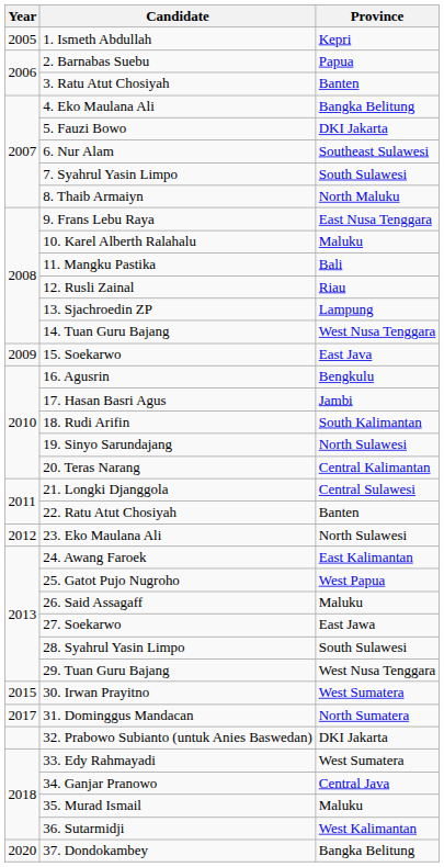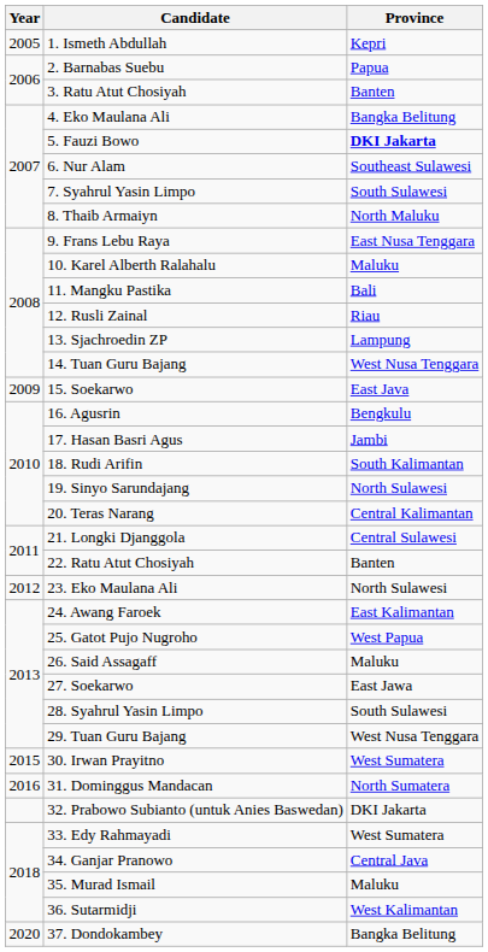5. Fauzi Bowo | Province: normal -> bold
31. Dominggus Mandacan | Year: 2017 -> 2016
